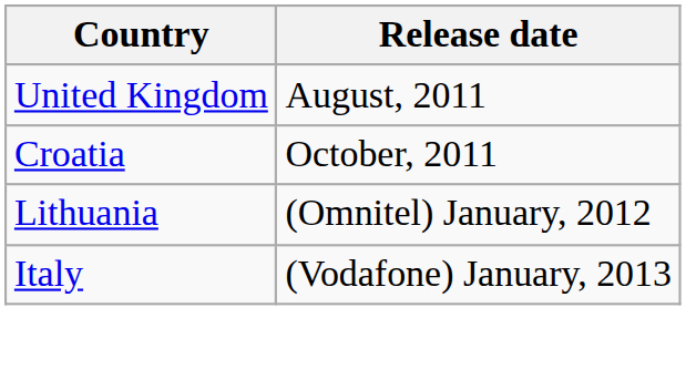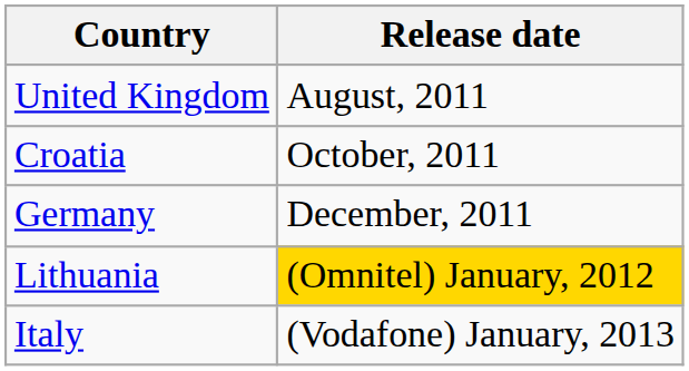+ row: Germany | December, 2011
Lithuania | Release date: no background -> gold background
